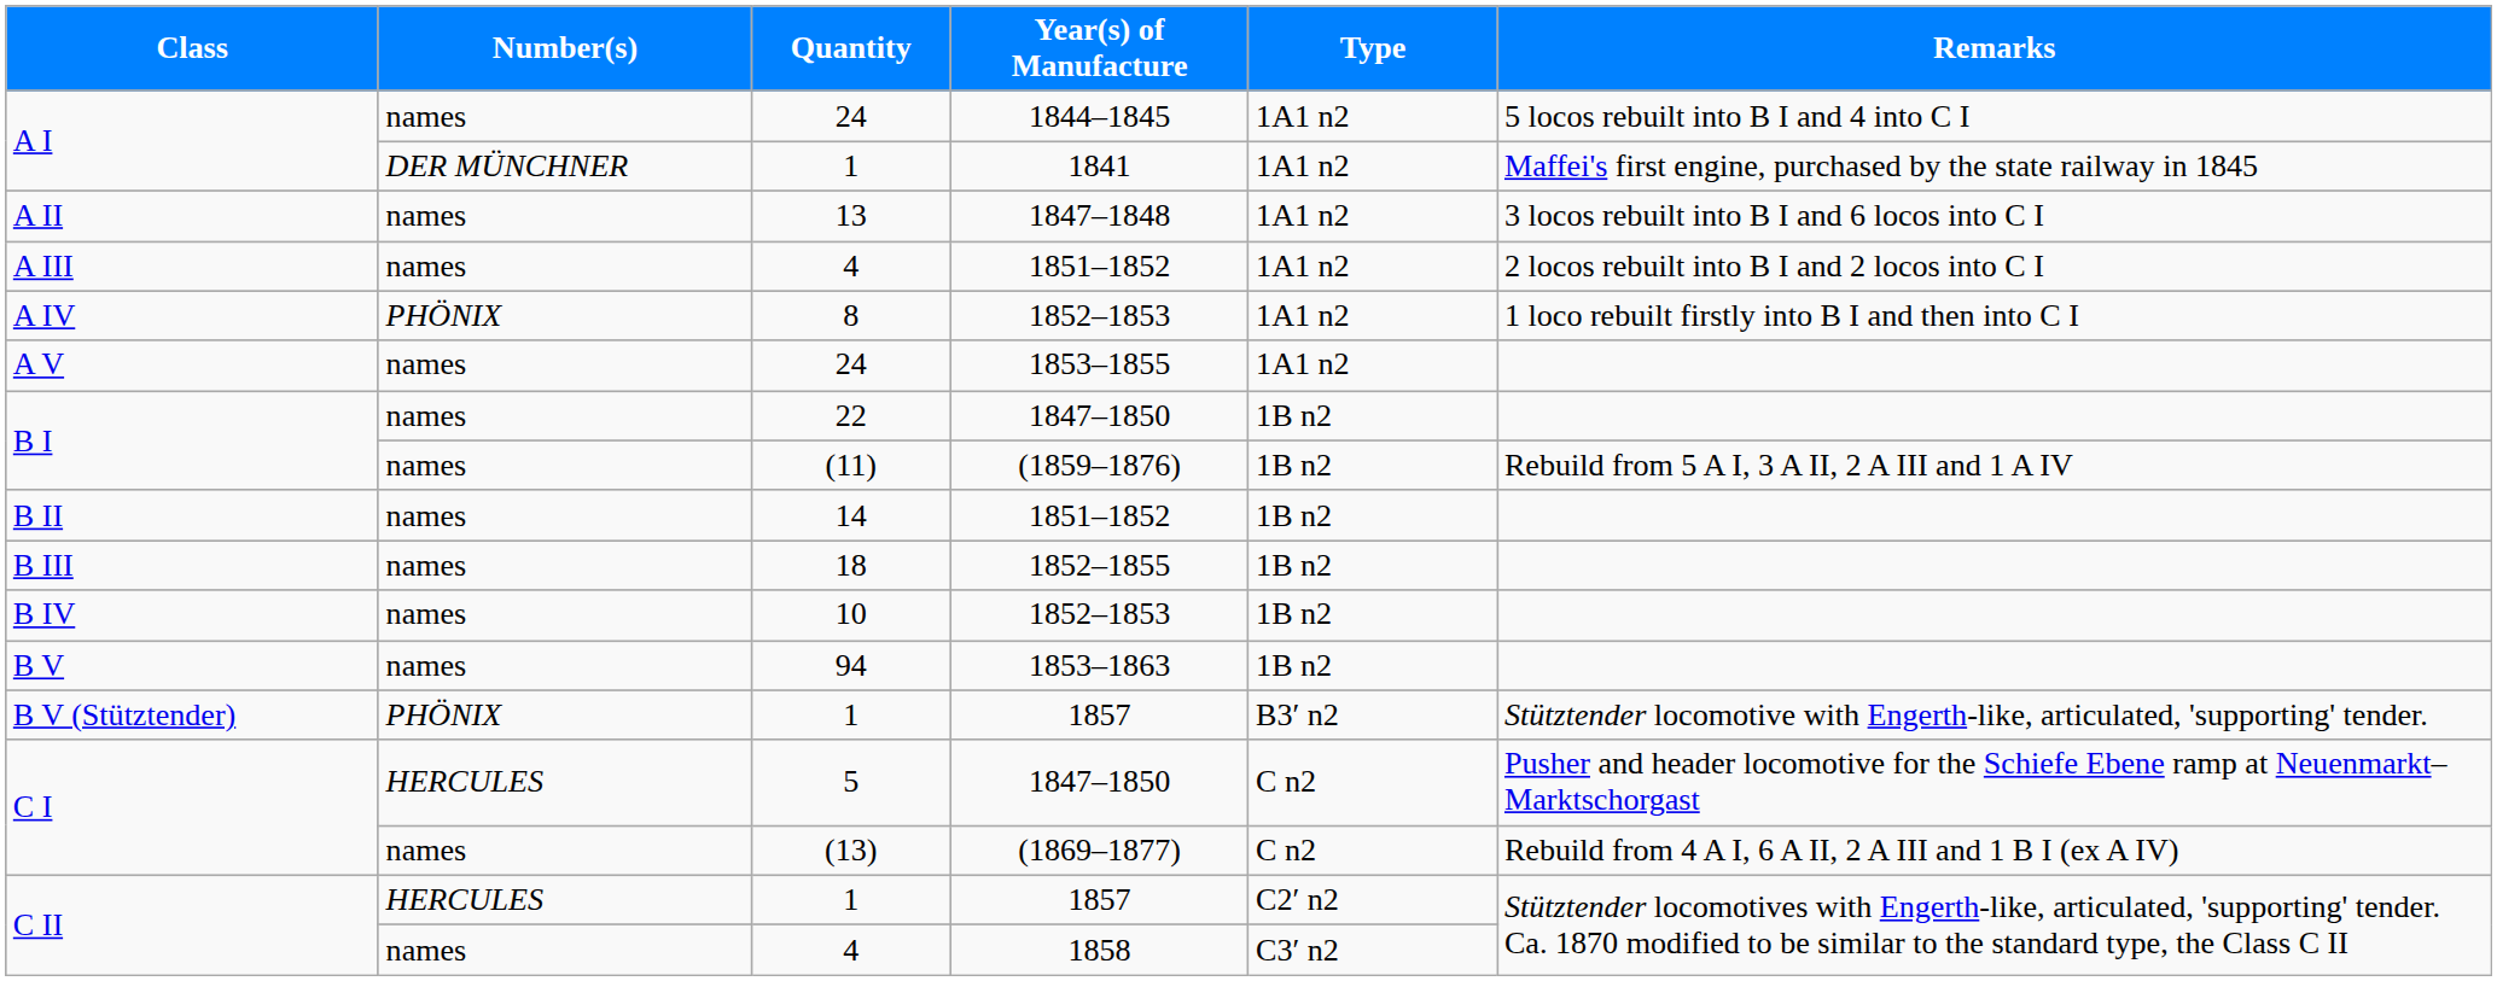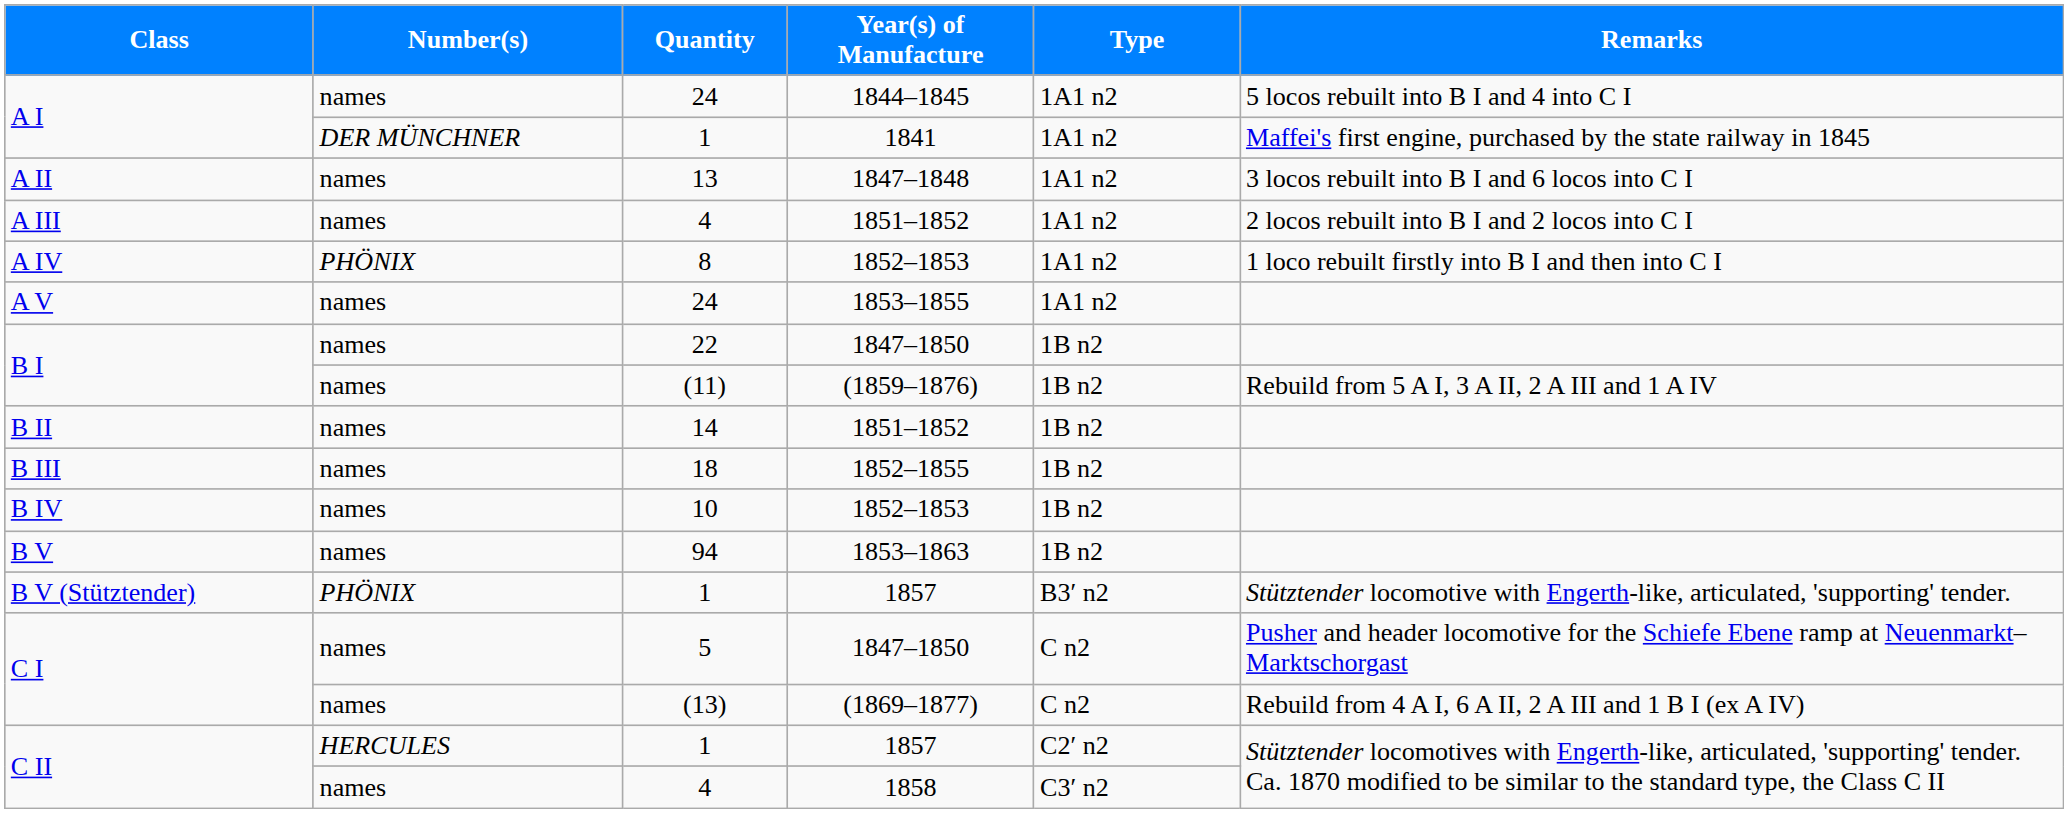C I / 5 | Number(s): HERCULES -> names
